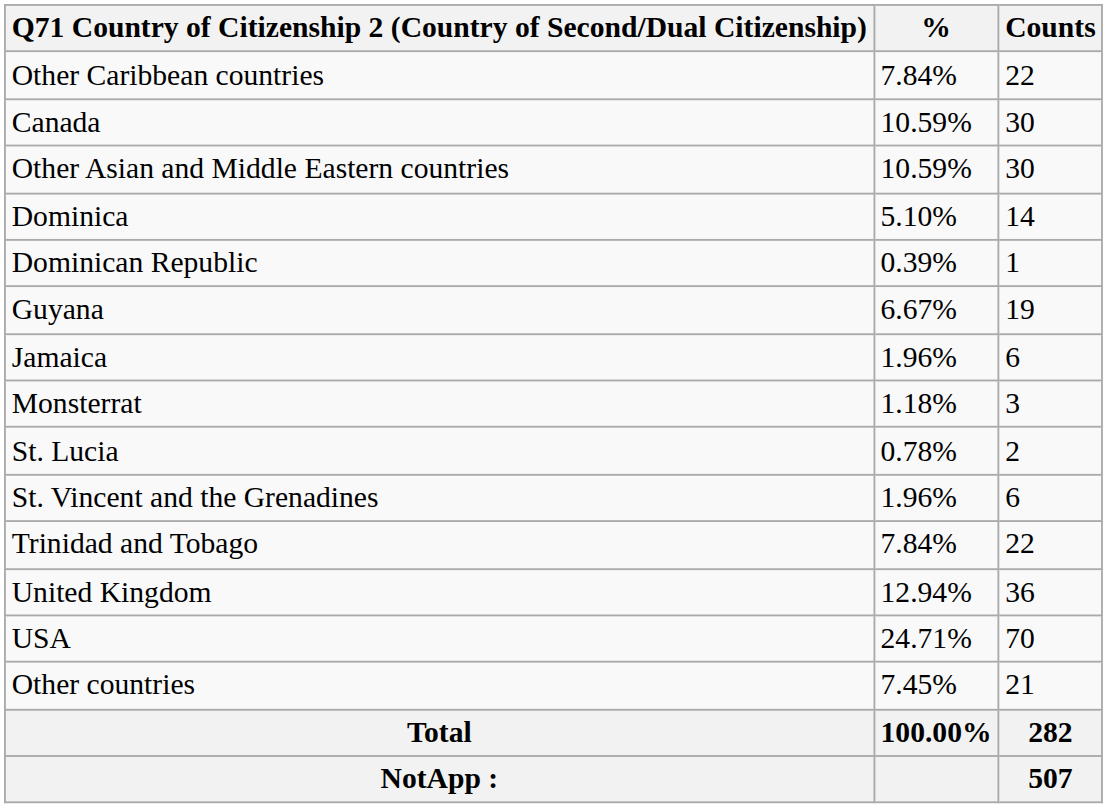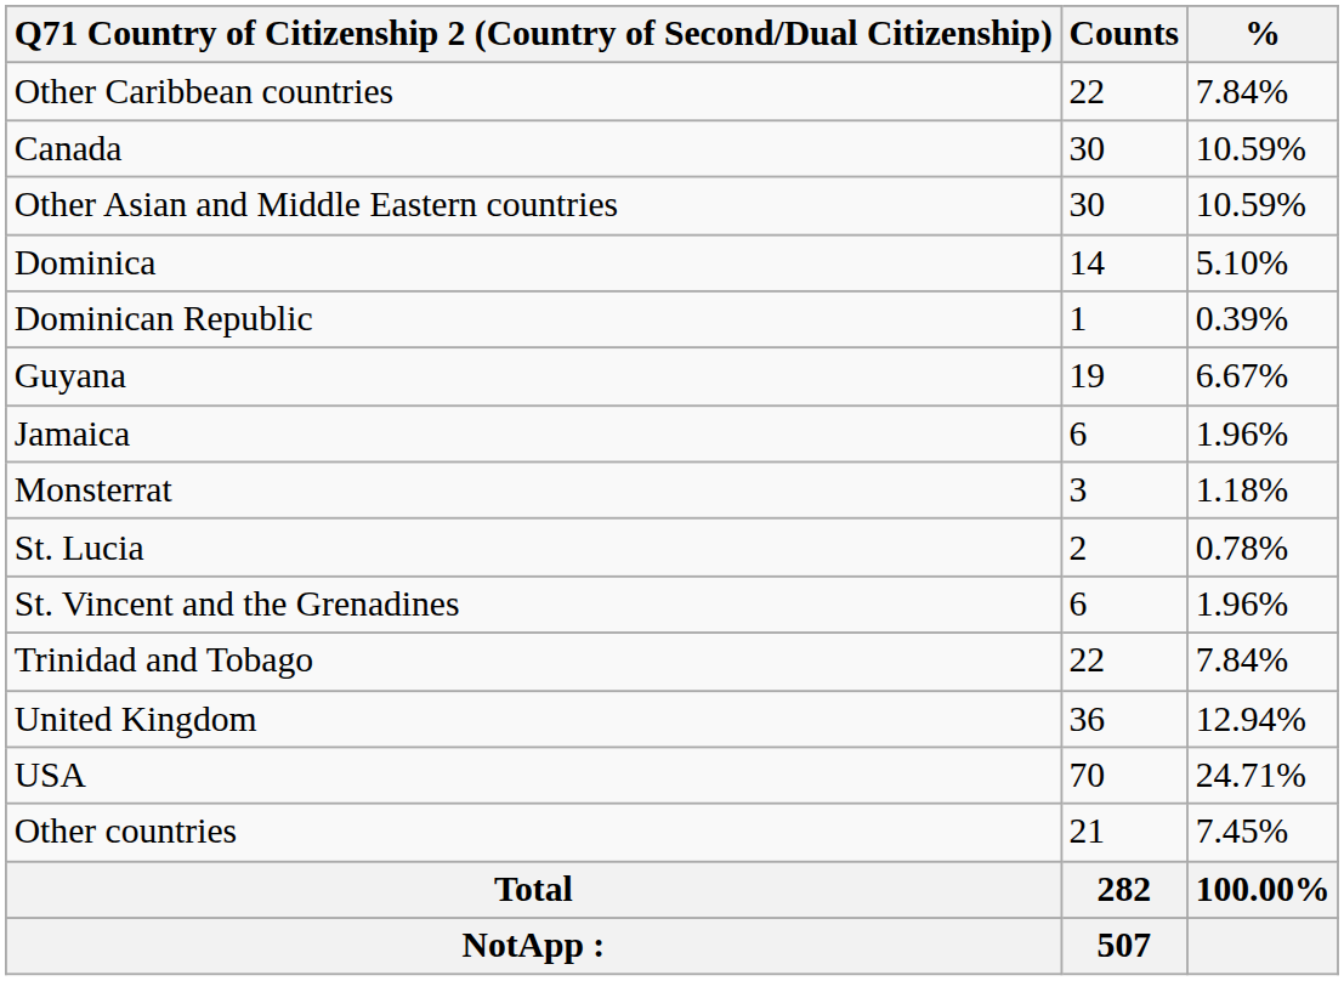columns swapped: Counts <-> %
